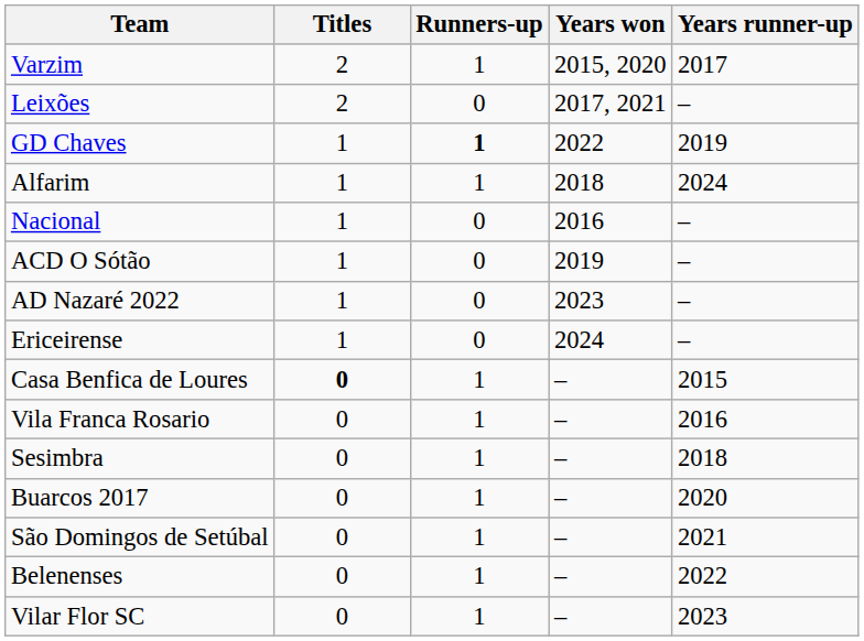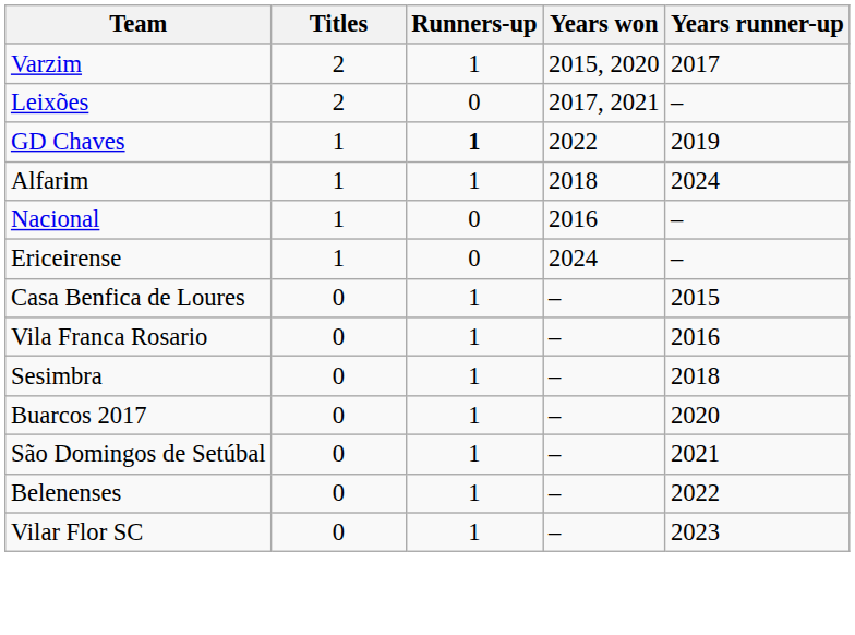- row: ACD O Sótão | 1 | 0 | 2019 | –
- row: AD Nazaré 2022 | 1 | 0 | 2023 | –
Casa Benfica de Loures | Titles: bold -> normal
